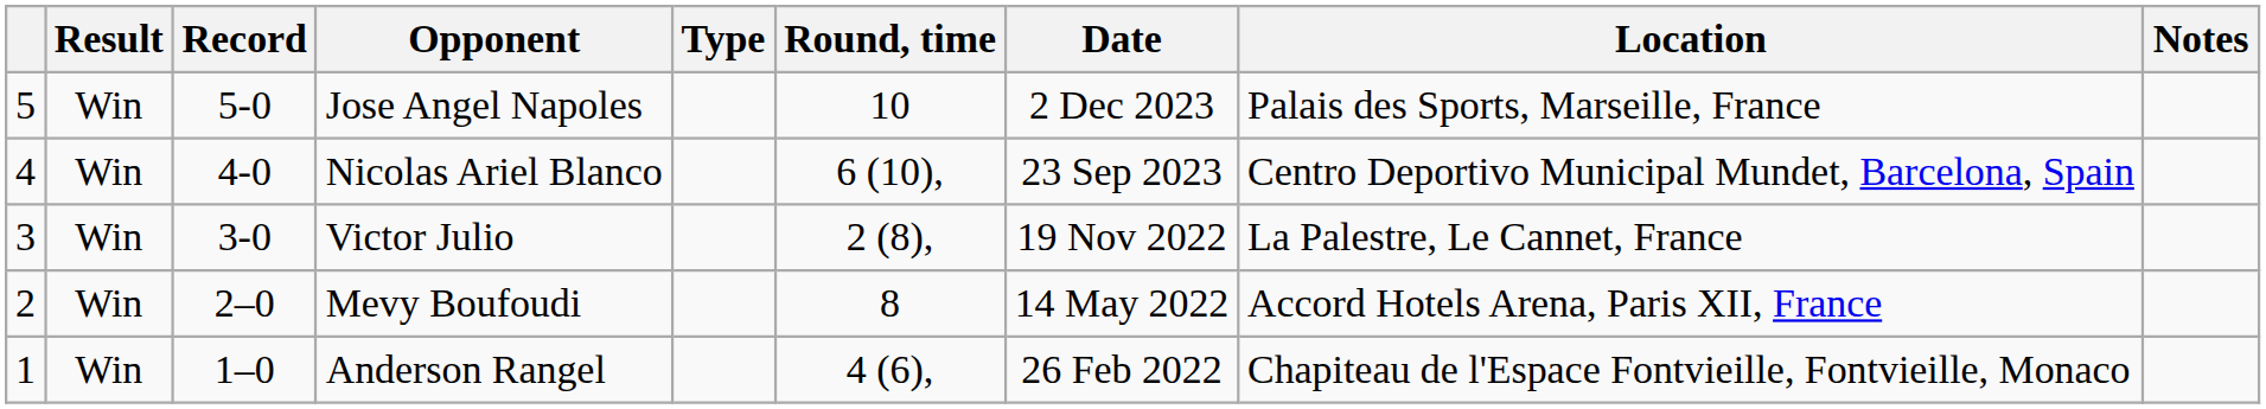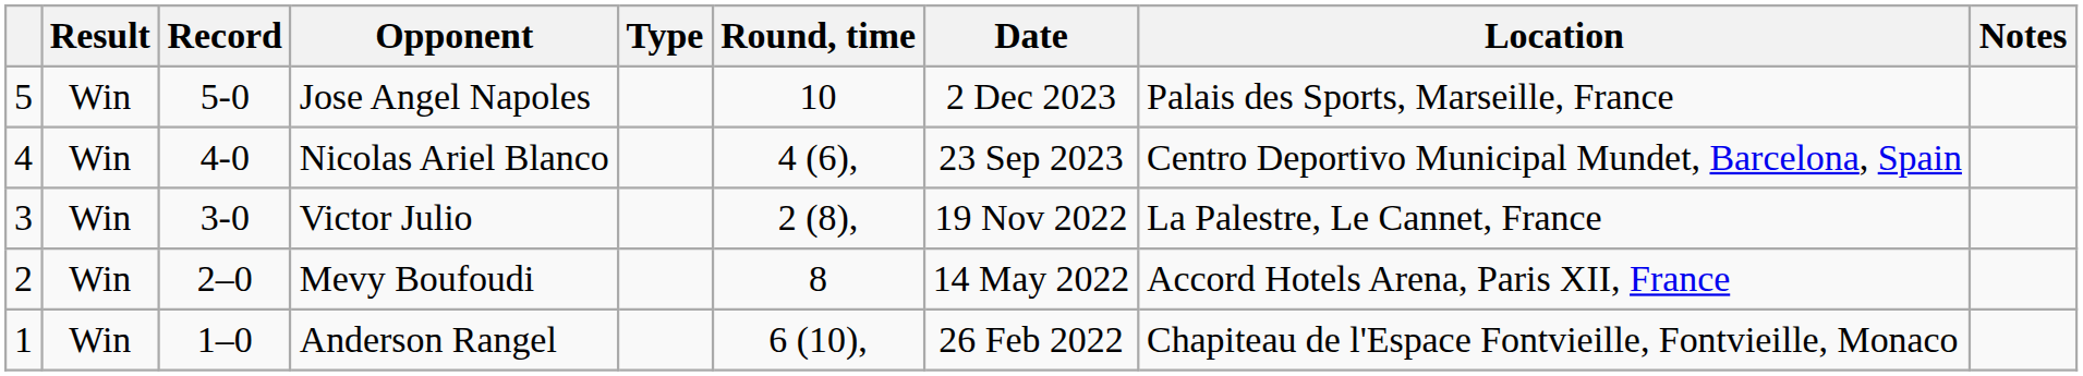Nicolas Ariel Blanco | Round, time: 6 (10), -> 4 (6),
Anderson Rangel | Round, time: 4 (6), -> 6 (10),
